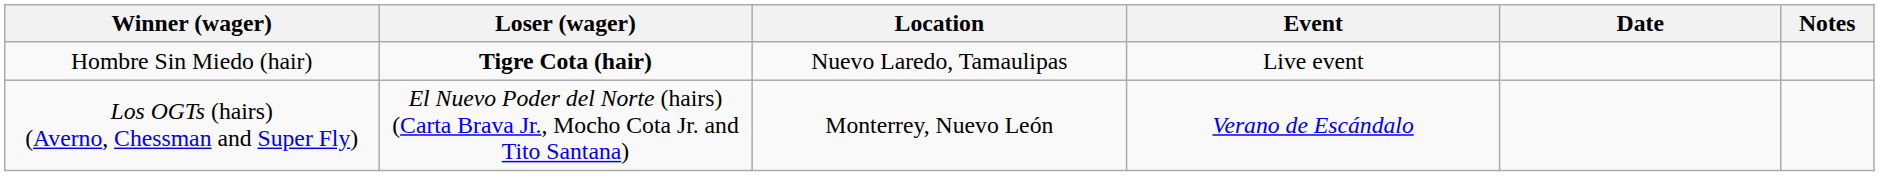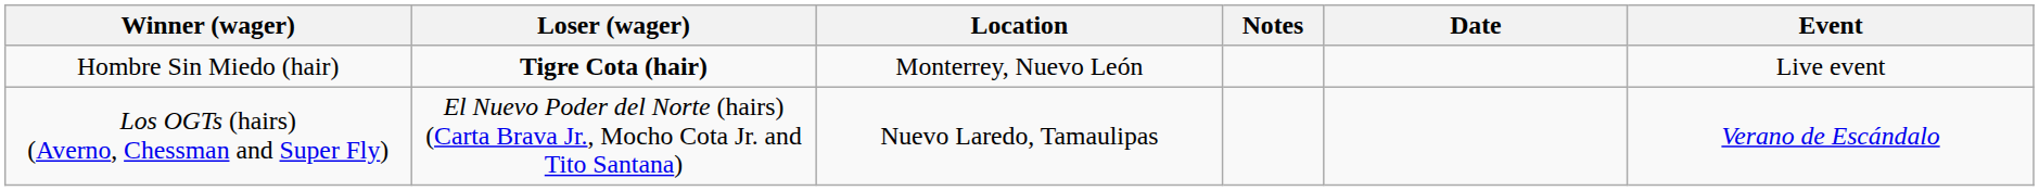columns swapped: Event <-> Notes
Hombre Sin Miedo (hair) | Location: Nuevo Laredo, Tamaulipas -> Monterrey, Nuevo León
Los OGTs (hairs) (Averno, Chessman and Super Fly) | Location: Monterrey, Nuevo León -> Nuevo Laredo, Tamaulipas
